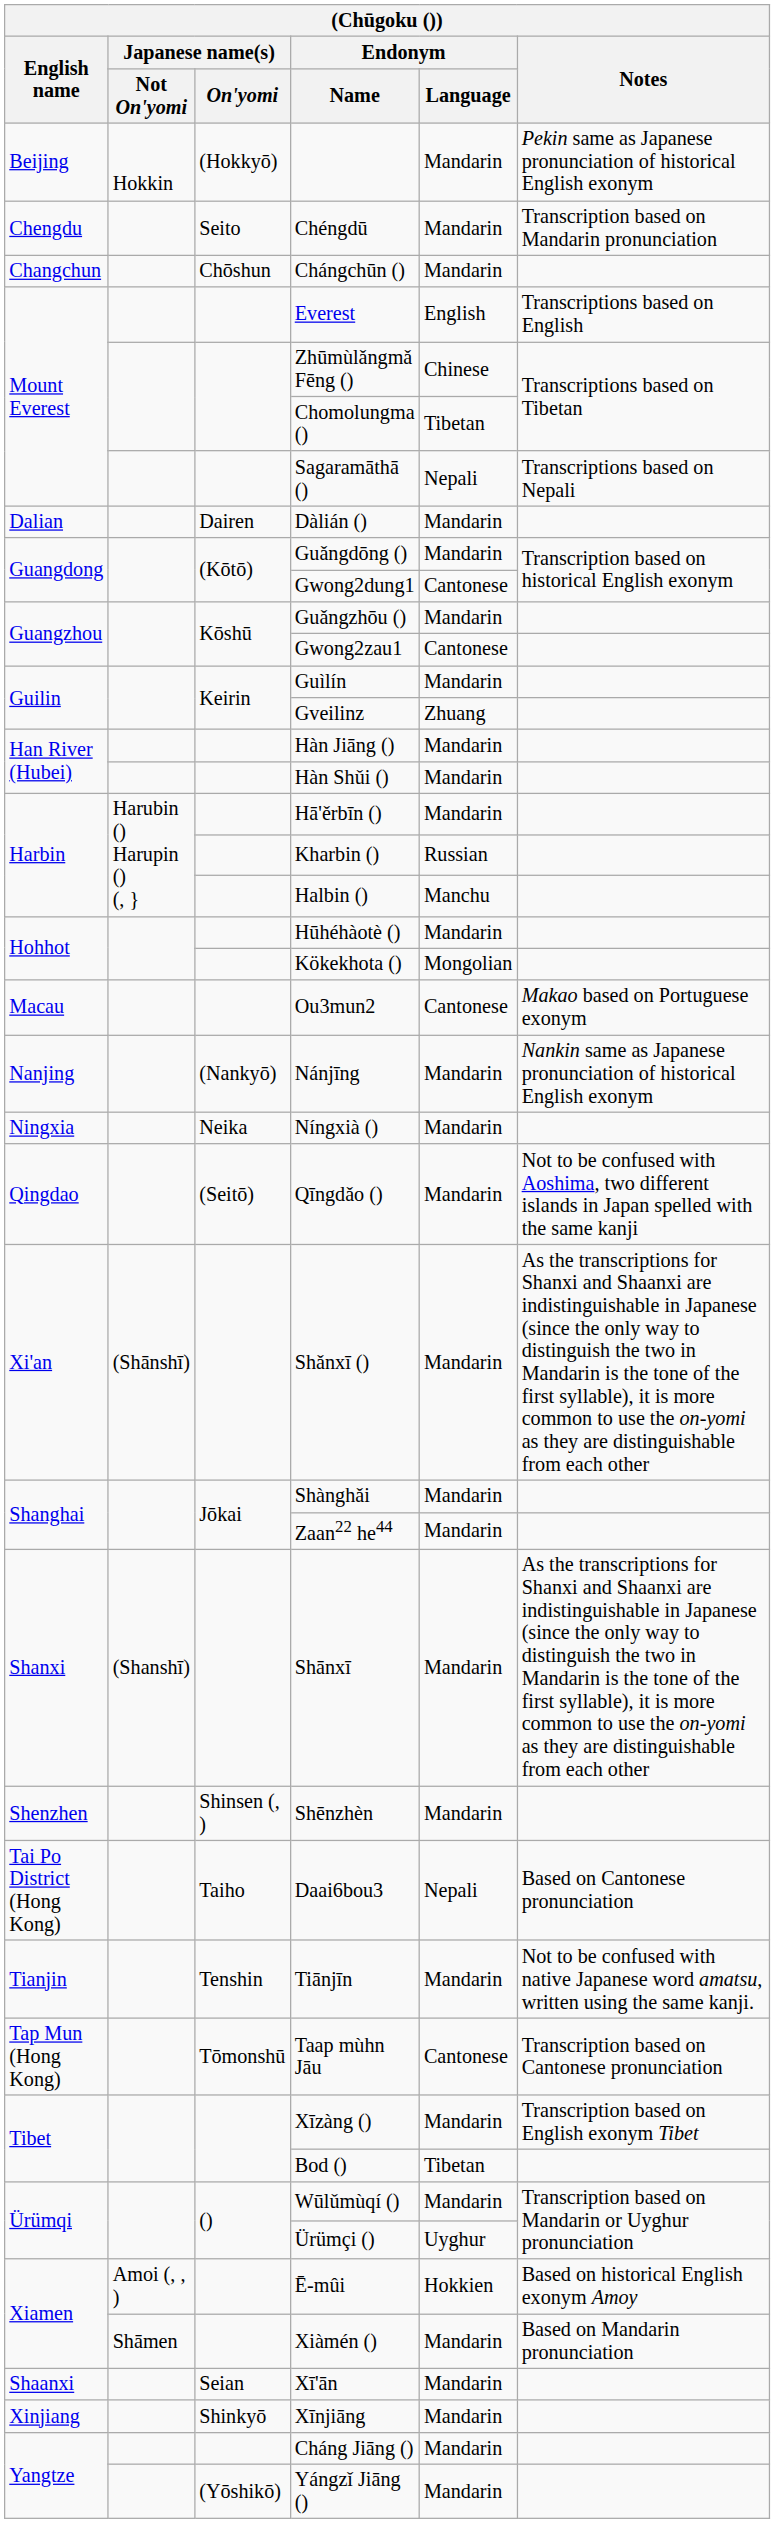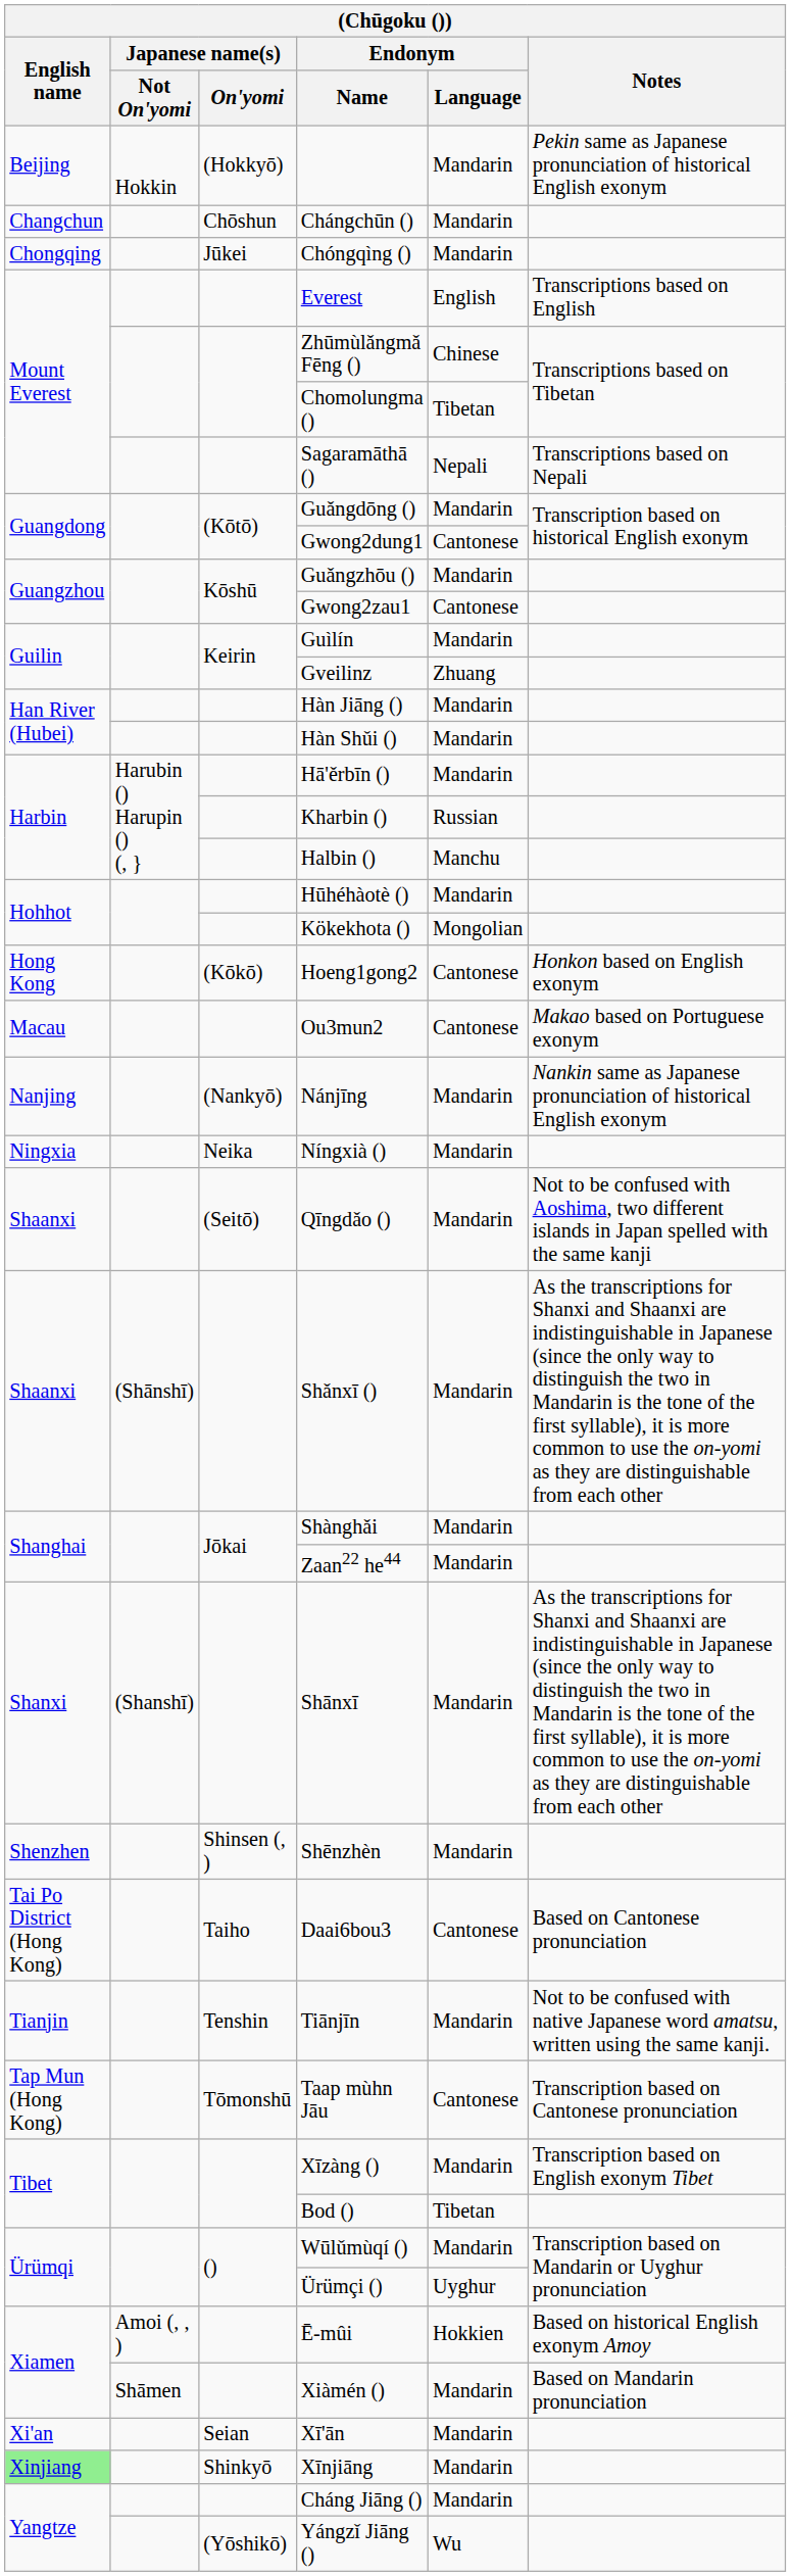- row: Chengdu | Seito | Chéngdū | Mandarin | Transcription based on Mandarin pronunciation
+ row: Chongqing | Jūkei | Chóngqìng () | Mandarin
- row: Dalian | Dairen | Dàlián () | Mandarin
+ row: Hong Kong | (Kōkō) | Hoeng1gong2 | Cantonese | Honkon based on English exonym
Qīngdǎo () | English name: Qingdao -> Shaanxi
Shǎnxī () | English name: Xi'an -> Shaanxi
Daai6bou3 | Endonym / Language: Nepali -> Cantonese
Xī'ān | English name: Shaanxi -> Xi'an
Xīnjiāng | English name: no background -> lightgreen background
Yángzǐ Jiāng () | Endonym / Language: Mandarin -> Wu
